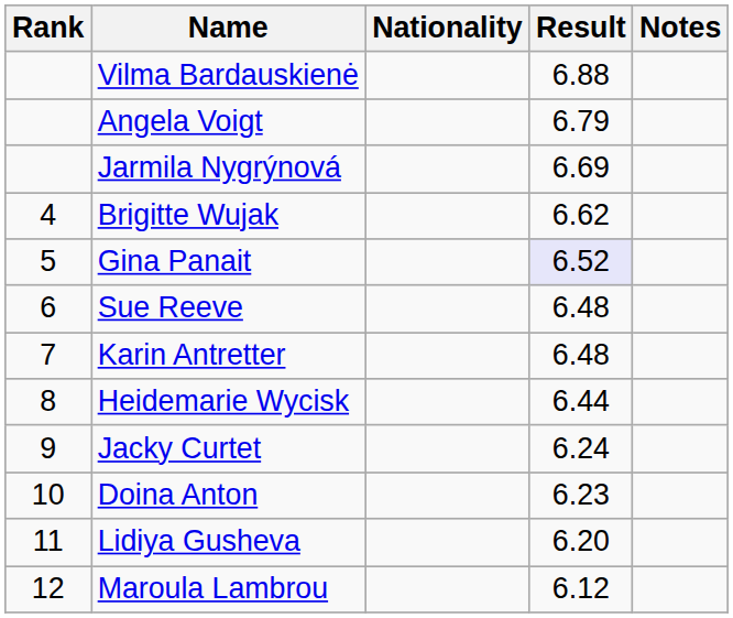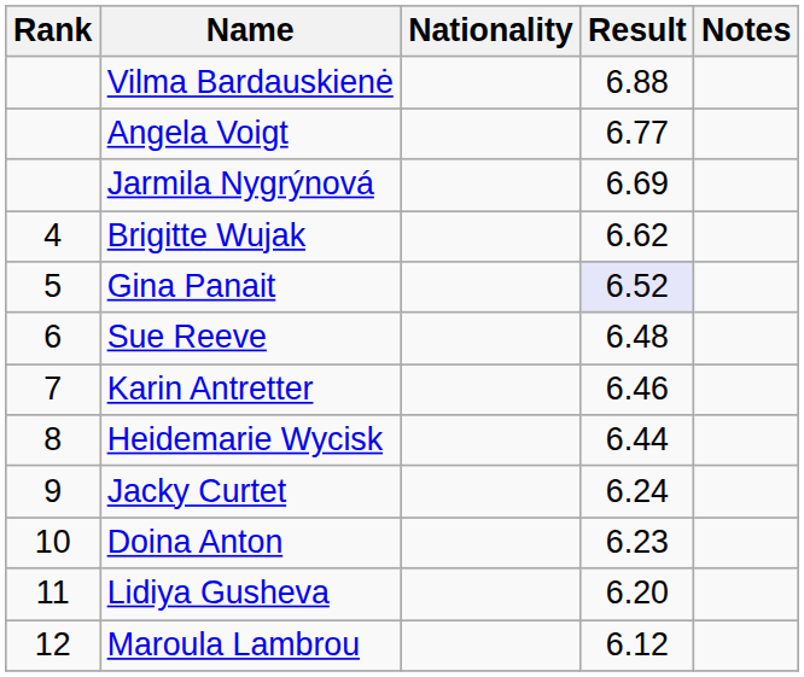Angela Voigt | Result: 6.79 -> 6.77
Karin Antretter | Result: 6.48 -> 6.46
